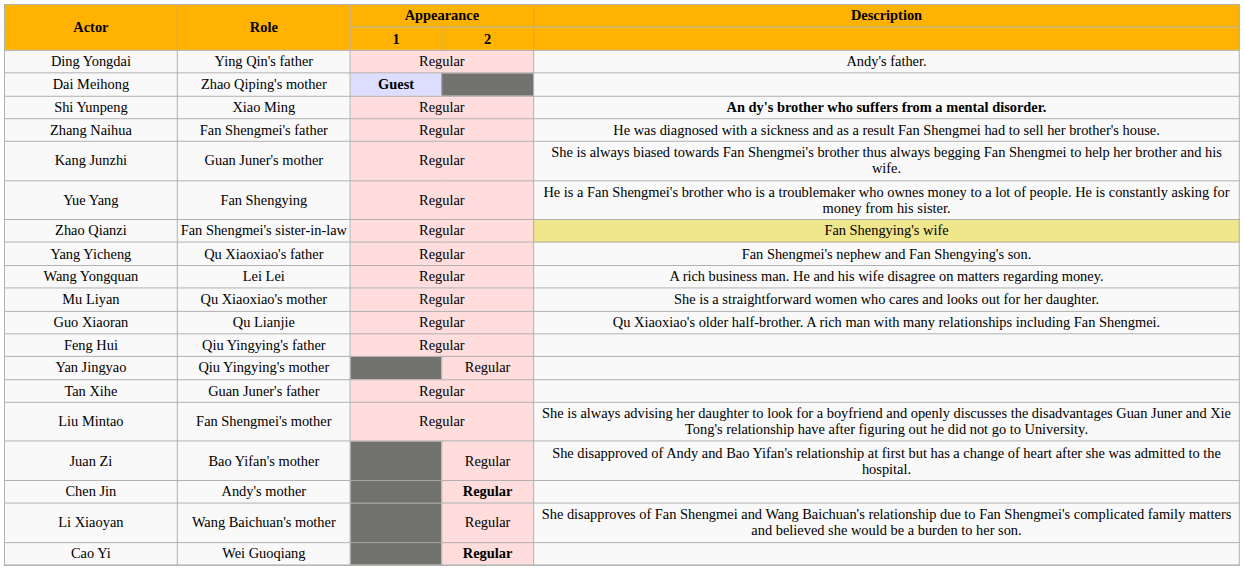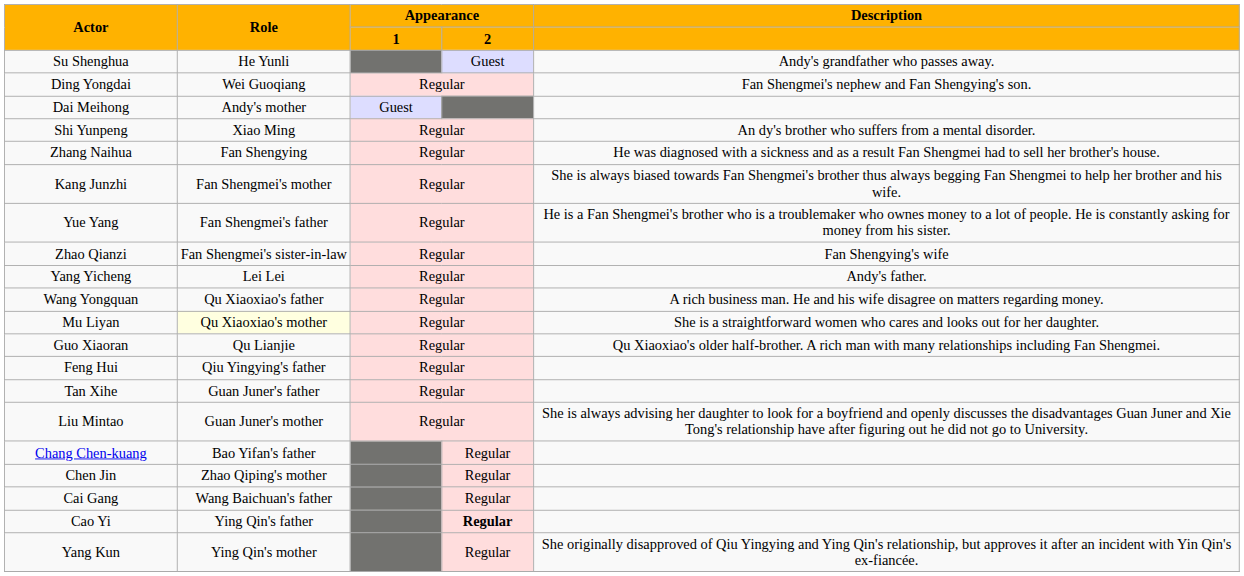+ row: Su Shenghua | He Yunli | Guest | Andy's grandfather who passes away.
Ding Yongdai | Role: Ying Qin's father -> Wei Guoqiang
Ding Yongdai | Description: Andy's father. -> Fan Shengmei's nephew and Fan Shengying's son.
Dai Meihong | Role: Zhao Qiping's mother -> Andy's mother
Dai Meihong | column 3: bold -> normal
Shi Yunpeng | Description: bold -> normal
Zhang Naihua | Role: Fan Shengmei's father -> Fan Shengying
Kang Junzhi | Role: Guan Juner's mother -> Fan Shengmei's mother
Yue Yang | Role: Fan Shengying -> Fan Shengmei's father
Zhao Qianzi | Description: khaki background -> no background
Yang Yicheng | Role: Qu Xiaoxiao's father -> Lei Lei
Yang Yicheng | Description: Fan Shengmei's nephew and Fan Shengying's son. -> Andy's father.
Wang Yongquan | Role: Lei Lei -> Qu Xiaoxiao's father
Mu Liyan | Role: no background -> lightyellow background
- row: Yan Jingyao | Qiu Yingying's mother | Regular
Liu Mintao | Role: Fan Shengmei's mother -> Guan Juner's mother
+ row: Chang Chen-kuang | Bao Yifan's father | Regular
- row: Juan Zi | Bao Yifan's mother | Regular | She disapproved of Andy and Bao Yifan's relationship at first but has a change of heart after she was admitted to the hospital.
Chen Jin | Role: Andy's mother -> Zhao Qiping's mother
Chen Jin | column 4: bold -> normal
+ row: Cai Gang | Wang Baichuan's father | Regular
- row: Li Xiaoyan | Wang Baichuan's mother | Regular | She disapproves of Fan Shengmei and Wang Baichuan's relationship due to Fan Shengmei's complicated family matters and believed she would be a burden to her son.
Cao Yi | Role: Wei Guoqiang -> Ying Qin's father
+ row: Yang Kun | Ying Qin's mother | Regular | She originally disapproved of Qiu Yingying and Ying Qin's relationship, but approves it after an incident with Yin Qin's ex-fiancée.
